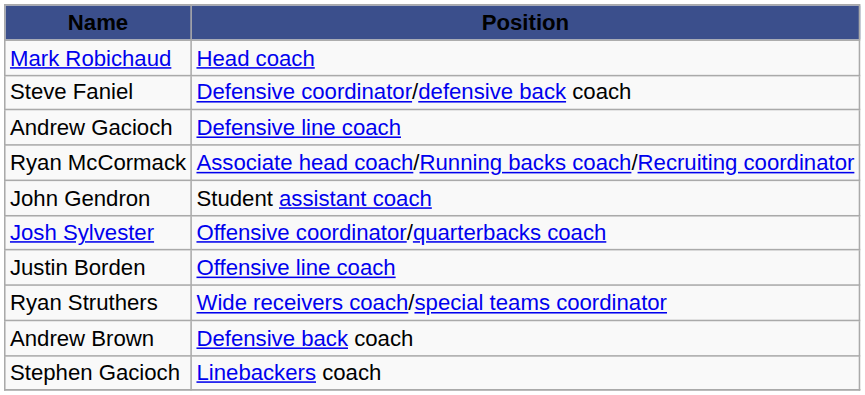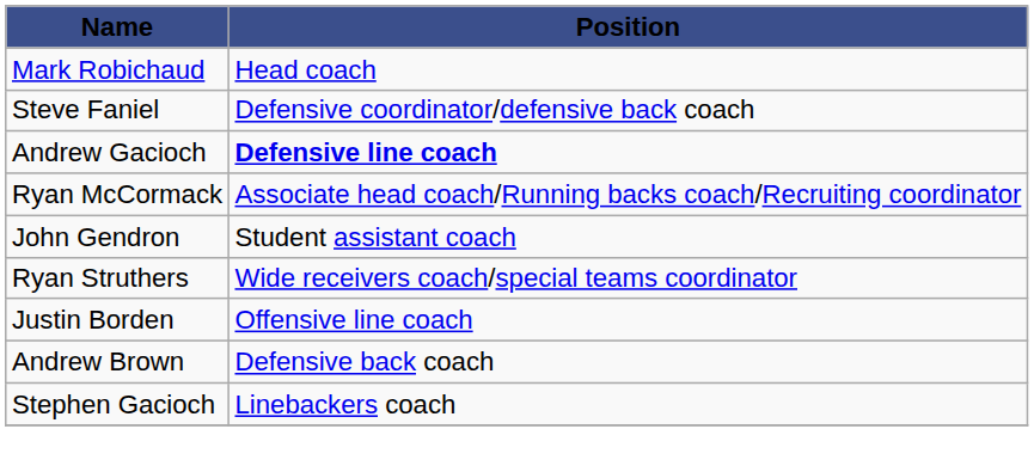Andrew Gacioch | Position: normal -> bold
- row: Josh Sylvester | Offensive coordinator/quarterbacks coach
rows swapped: Ryan Struthers <-> Justin Borden
